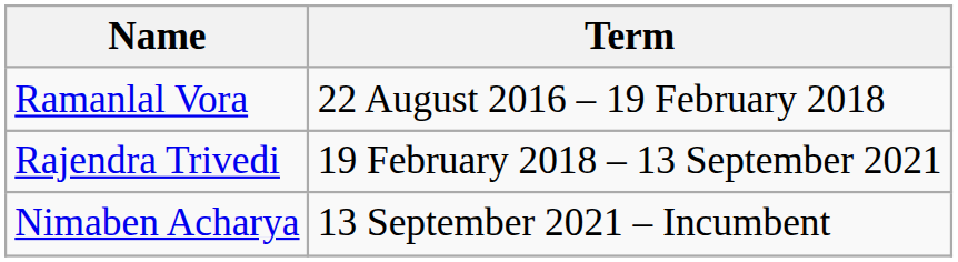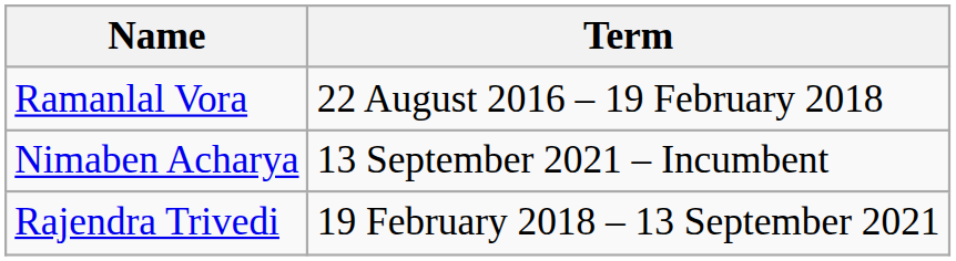rows swapped: Rajendra Trivedi <-> Nimaben Acharya
